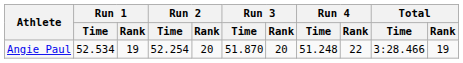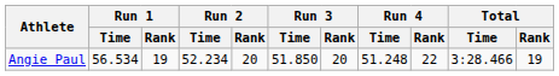Angie Paul | Run 1 / Time: 52.534 -> 56.534
Angie Paul | Run 2 / Time: 52.254 -> 52.234
Angie Paul | Run 3 / Time: 51.870 -> 51.850
